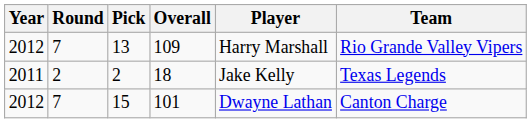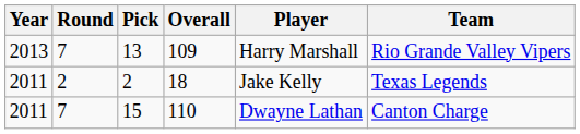13 | Year: 2012 -> 2013
15 | Year: 2012 -> 2011
15 | Overall: 101 -> 110
